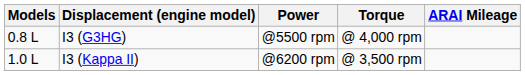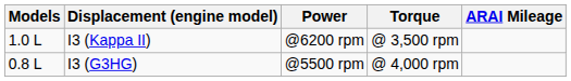rows swapped: I3 (G3HG) <-> I3 (Kappa II)
